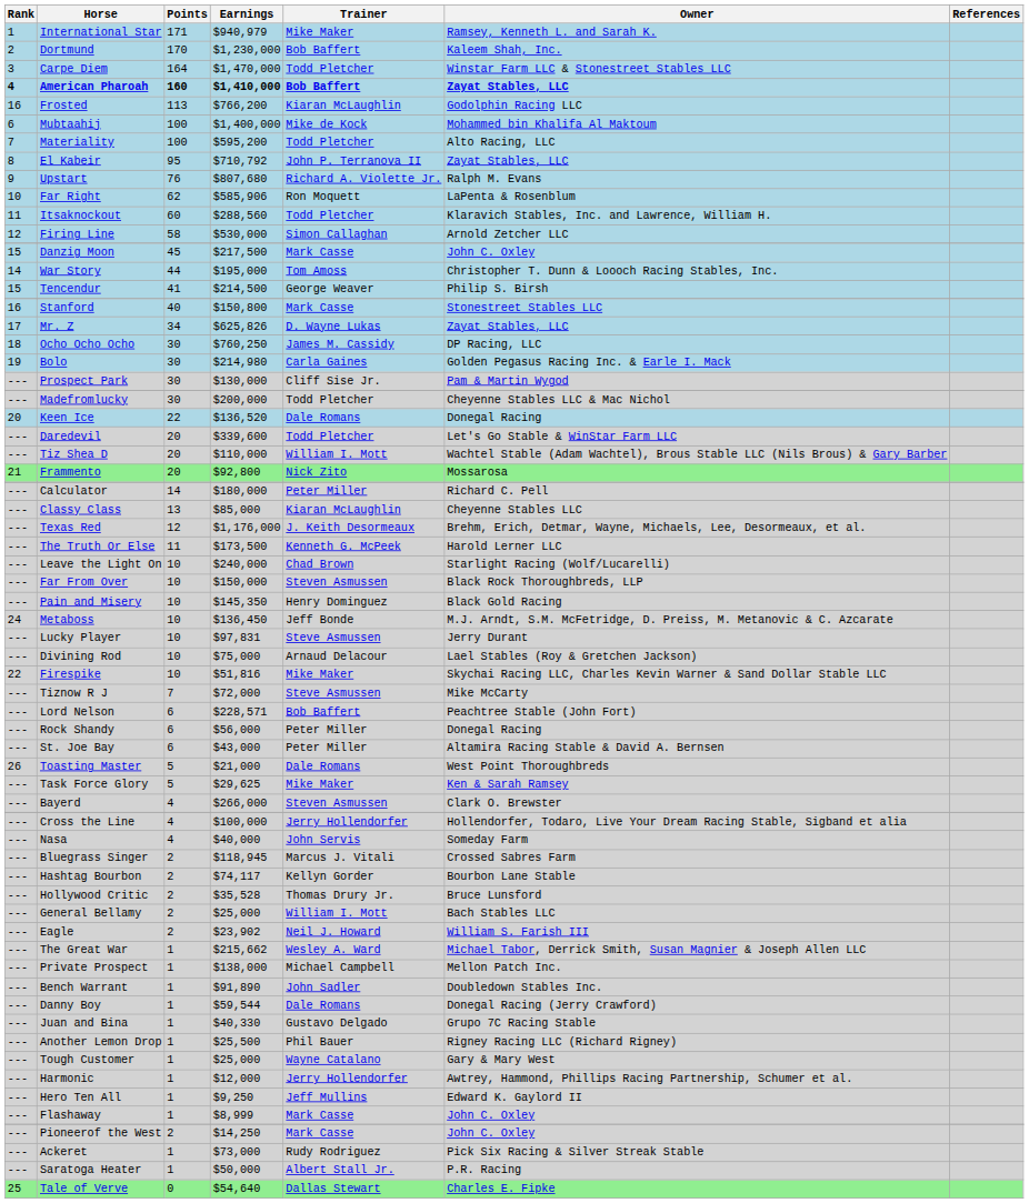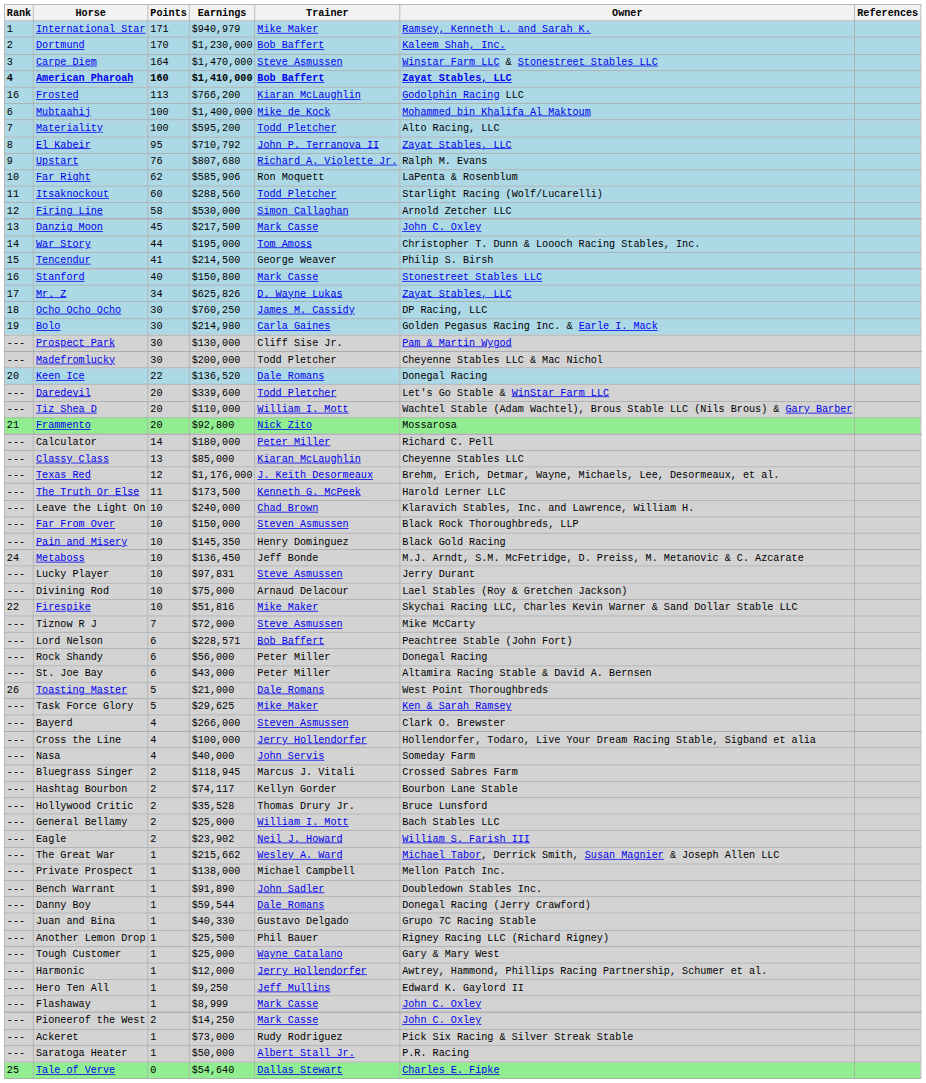Carpe Diem | Trainer: Todd Pletcher -> Steve Asmussen
Itsaknockout | Owner: Klaravich Stables, Inc. and Lawrence, William H. -> Starlight Racing (Wolf/Lucarelli)
Danzig Moon | Rank: 15 -> 13
Leave the Light On | Owner: Starlight Racing (Wolf/Lucarelli) -> Klaravich Stables, Inc. and Lawrence, William H.
